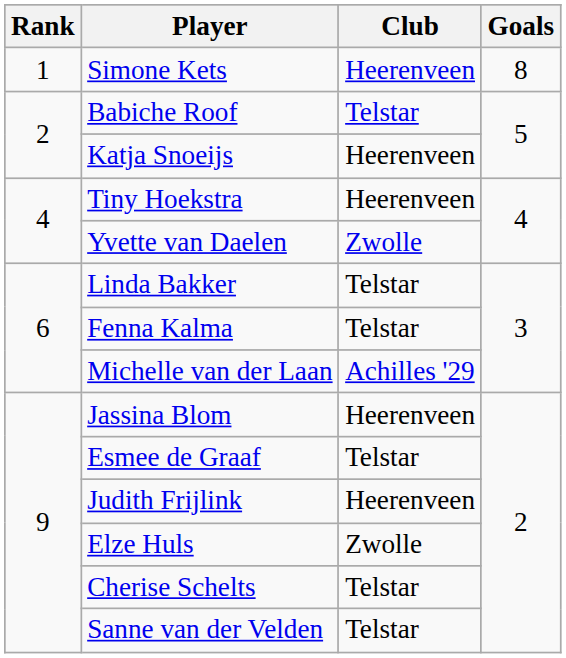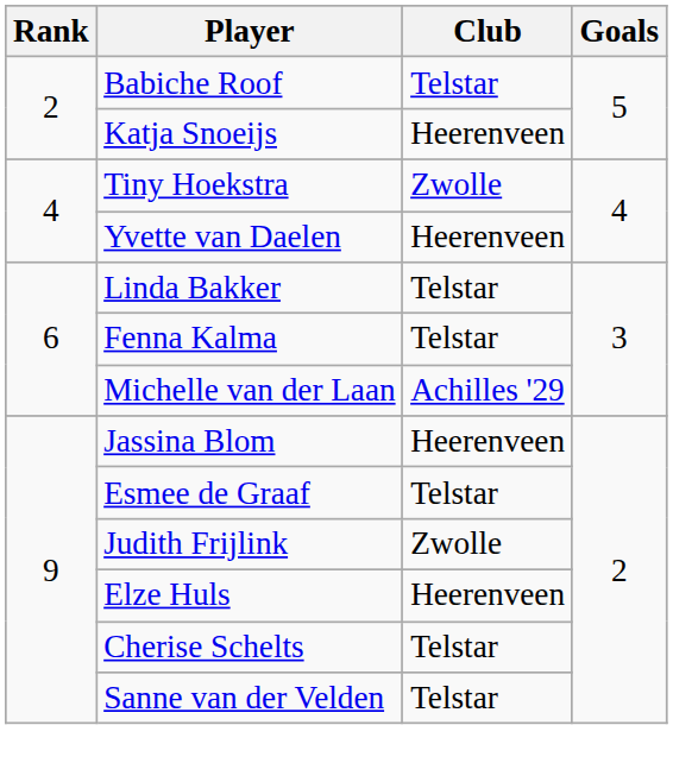- row: 1 | Simone Kets | Heerenveen | 8
Tiny Hoekstra | Club: Heerenveen -> Zwolle
Yvette van Daelen | Club: Zwolle -> Heerenveen
Judith Frijlink | Club: Heerenveen -> Zwolle
Elze Huls | Club: Zwolle -> Heerenveen
